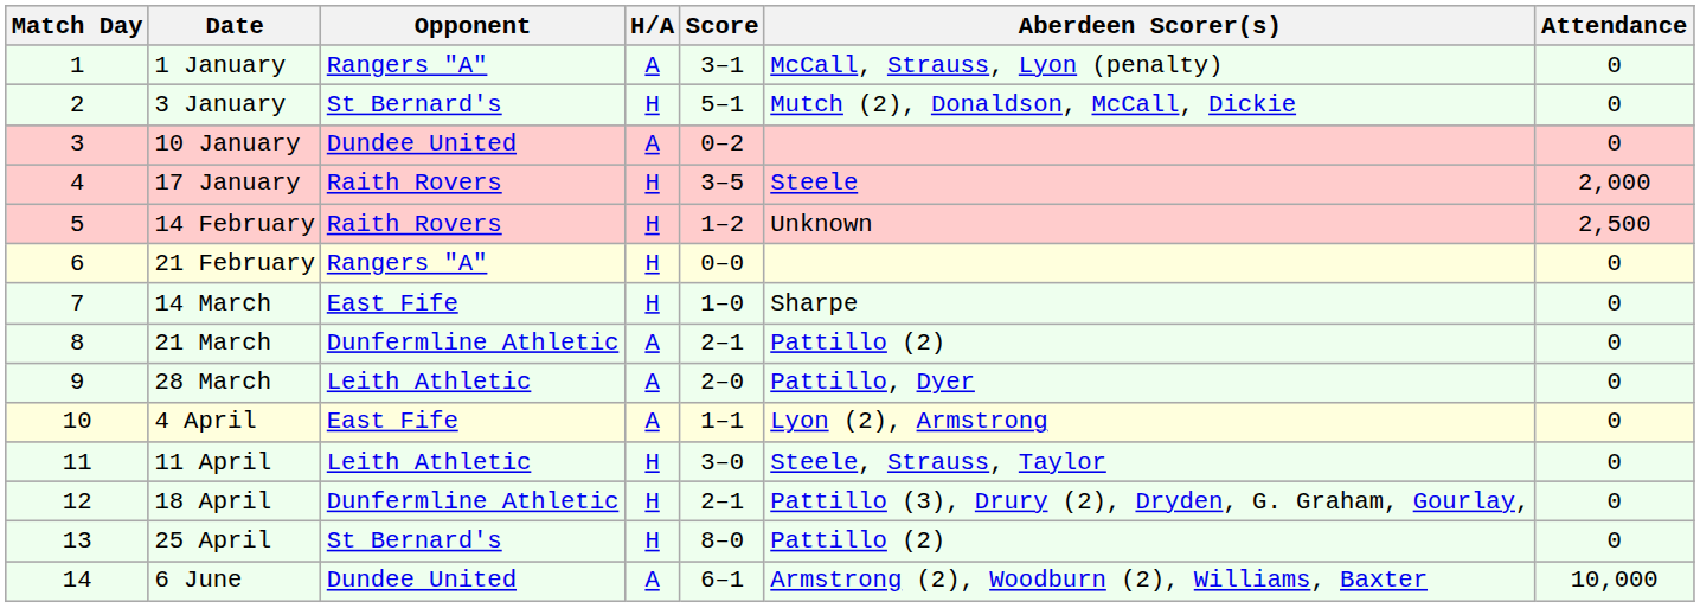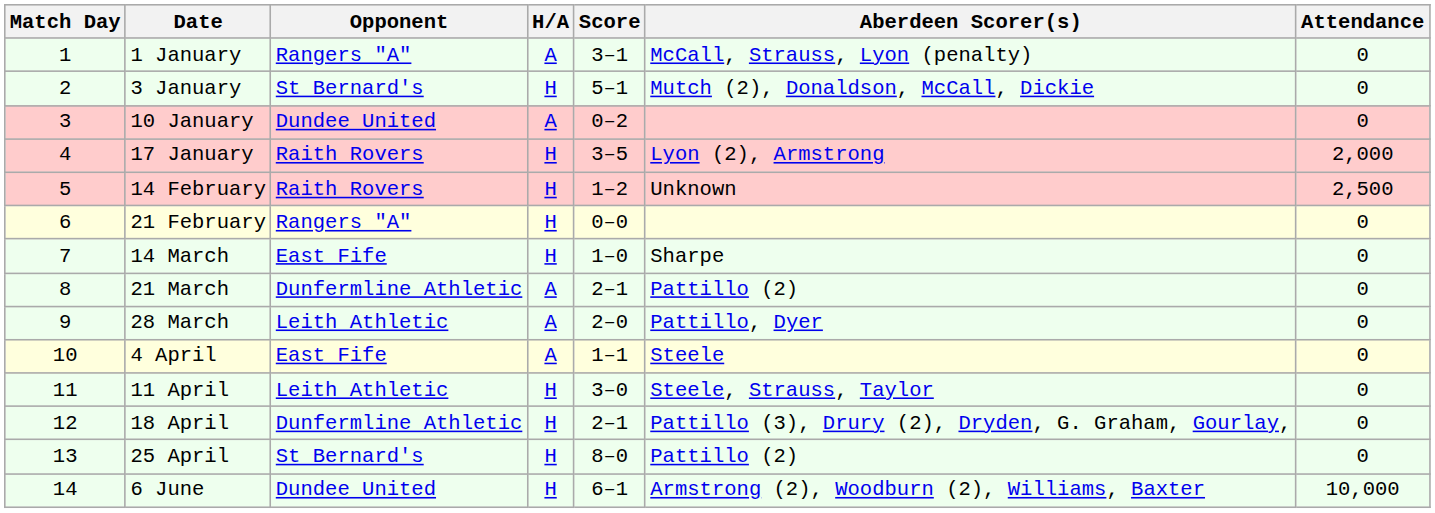17 January | Aberdeen Scorer(s): Steele -> Lyon (2), Armstrong
4 April | Aberdeen Scorer(s): Lyon (2), Armstrong -> Steele
6 June | H/A: A -> H
